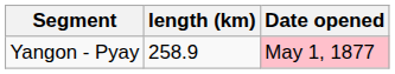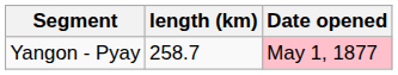Yangon - Pyay | length (km): 258.9 -> 258.7
